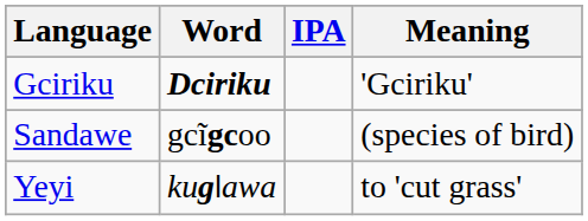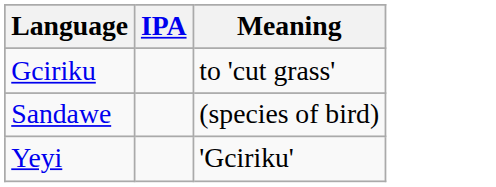- column: Word | Dciriku | gcĩgcoo | kugǀawa
Gciriku | Meaning: 'Gciriku' -> to 'cut grass'
Yeyi | Meaning: to 'cut grass' -> 'Gciriku'
